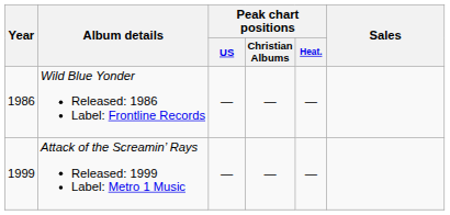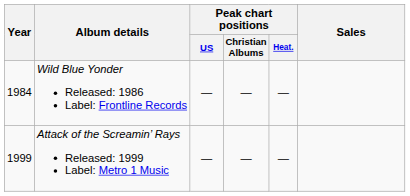Wild Blue Yonder Released: 1986 Label: Frontline Records | Year: 1986 -> 1984
